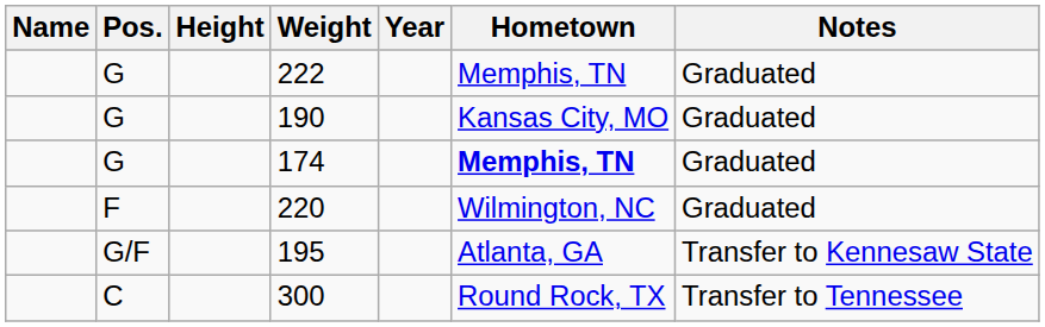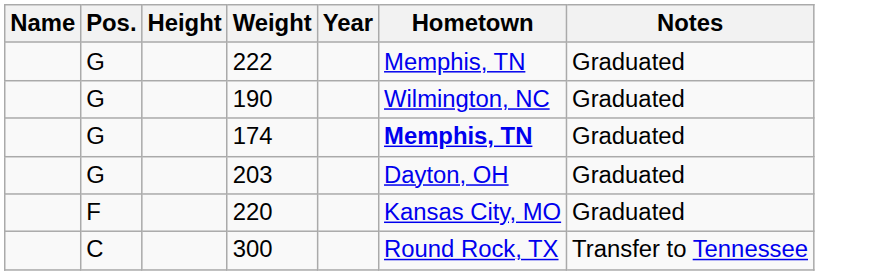190 | Hometown: Kansas City, MO -> Wilmington, NC
+ row: G | 203 | Dayton, OH | Graduated
220 | Hometown: Wilmington, NC -> Kansas City, MO
- row: G/F | 195 | Atlanta, GA | Transfer to Kennesaw State
